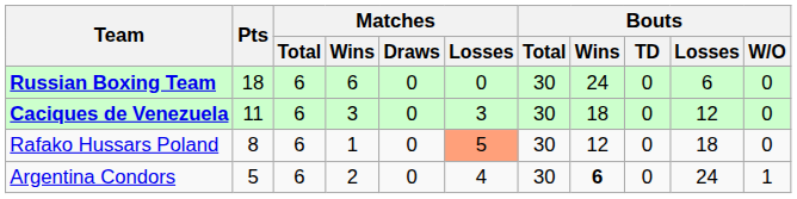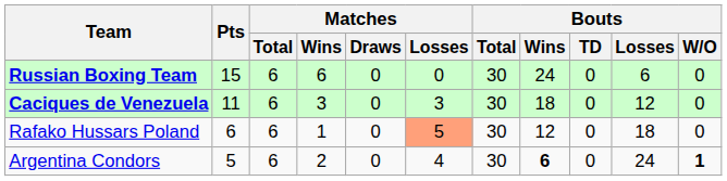Russian Boxing Team | Pts: 18 -> 15
Rafako Hussars Poland | Pts: 8 -> 6
Argentina Condors | Bouts / W/O: normal -> bold
